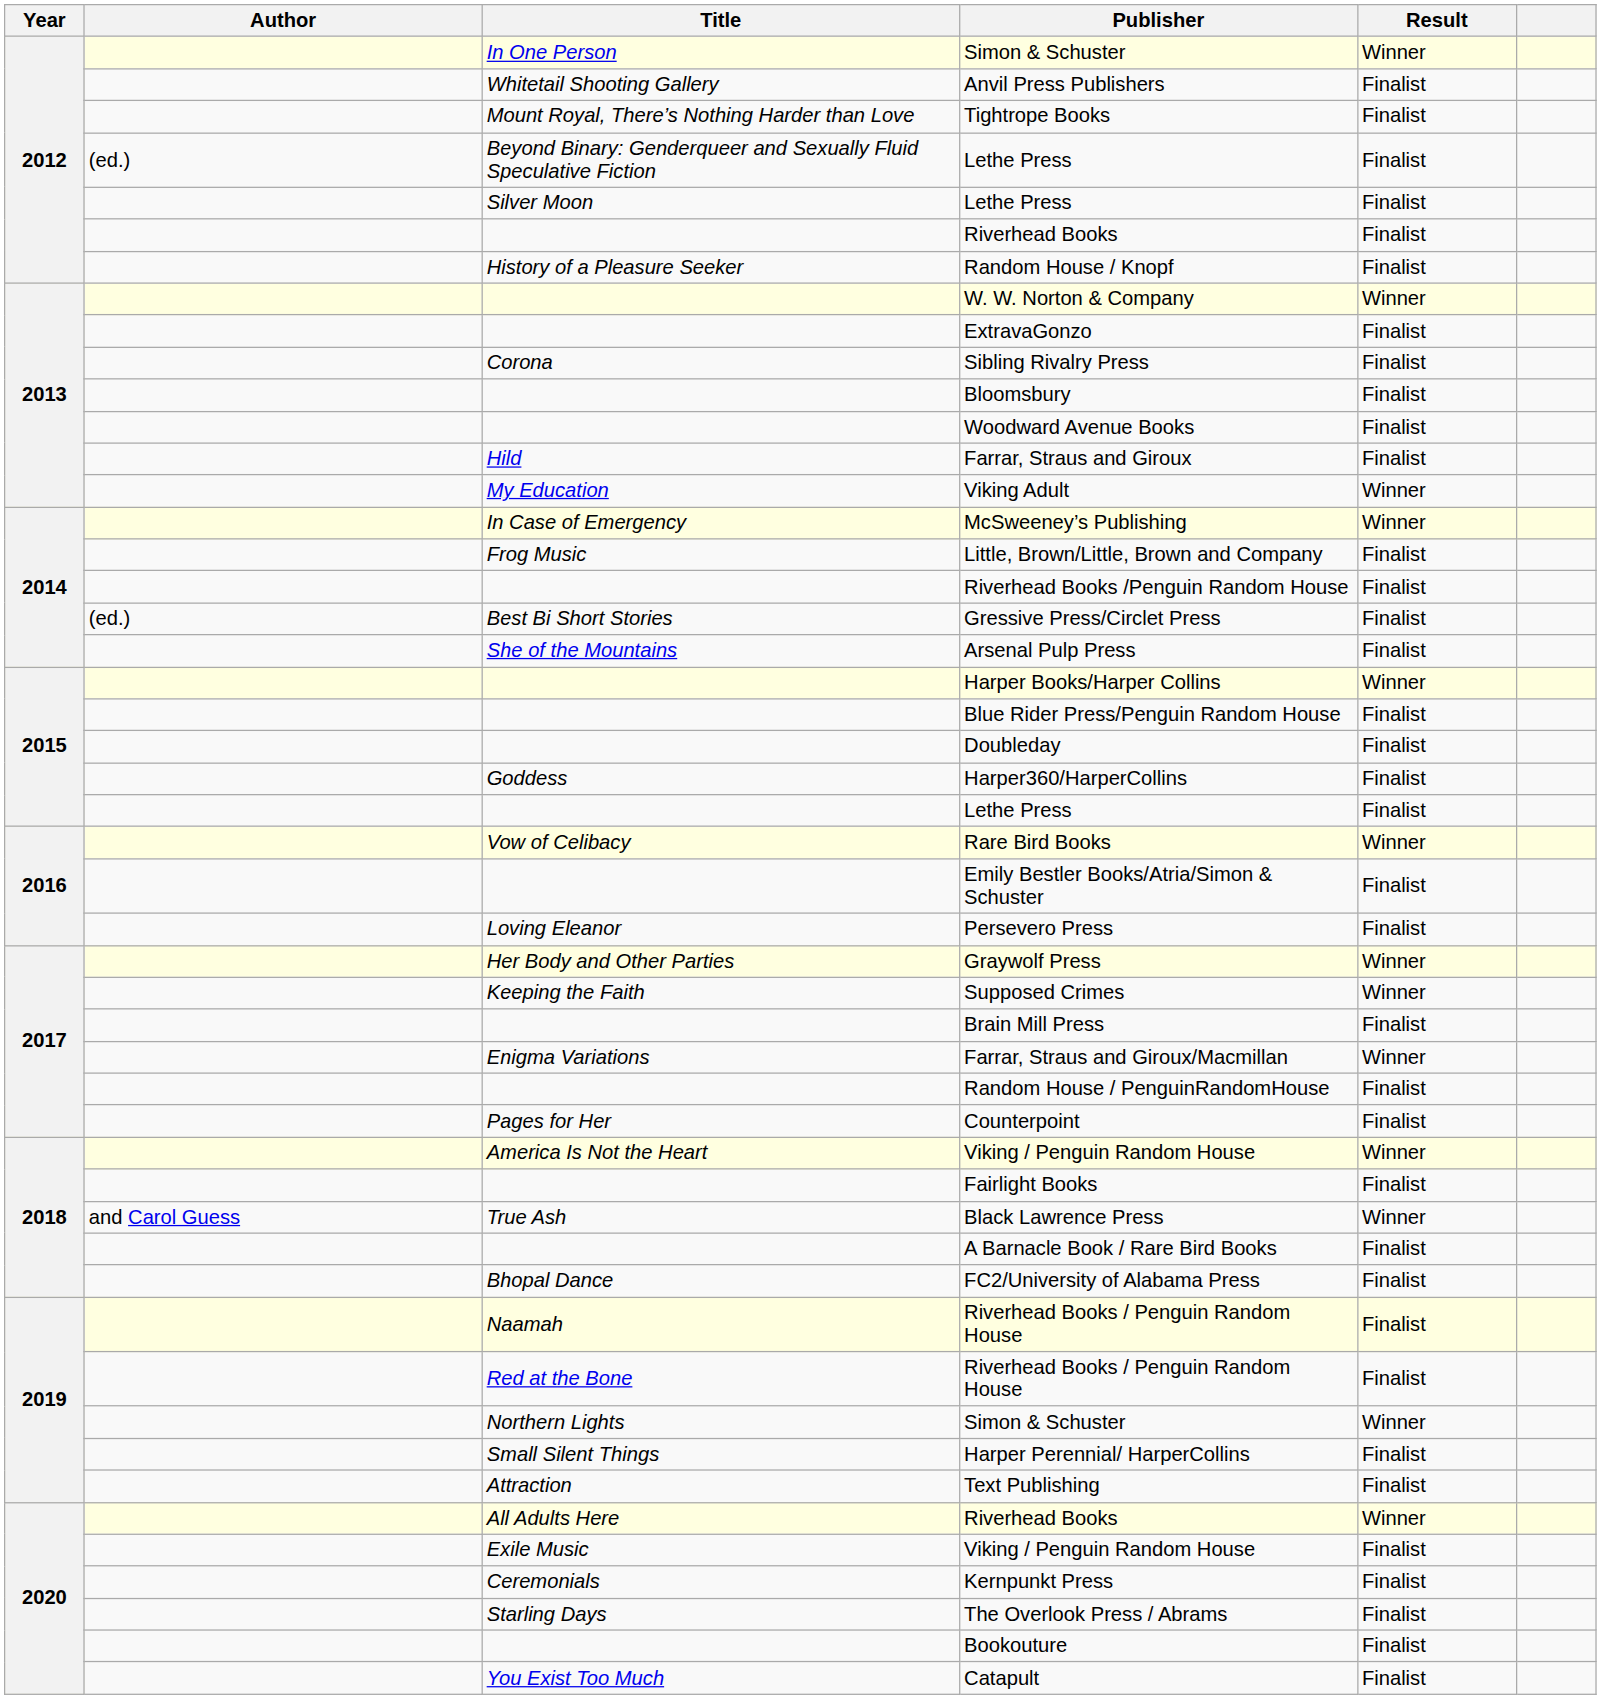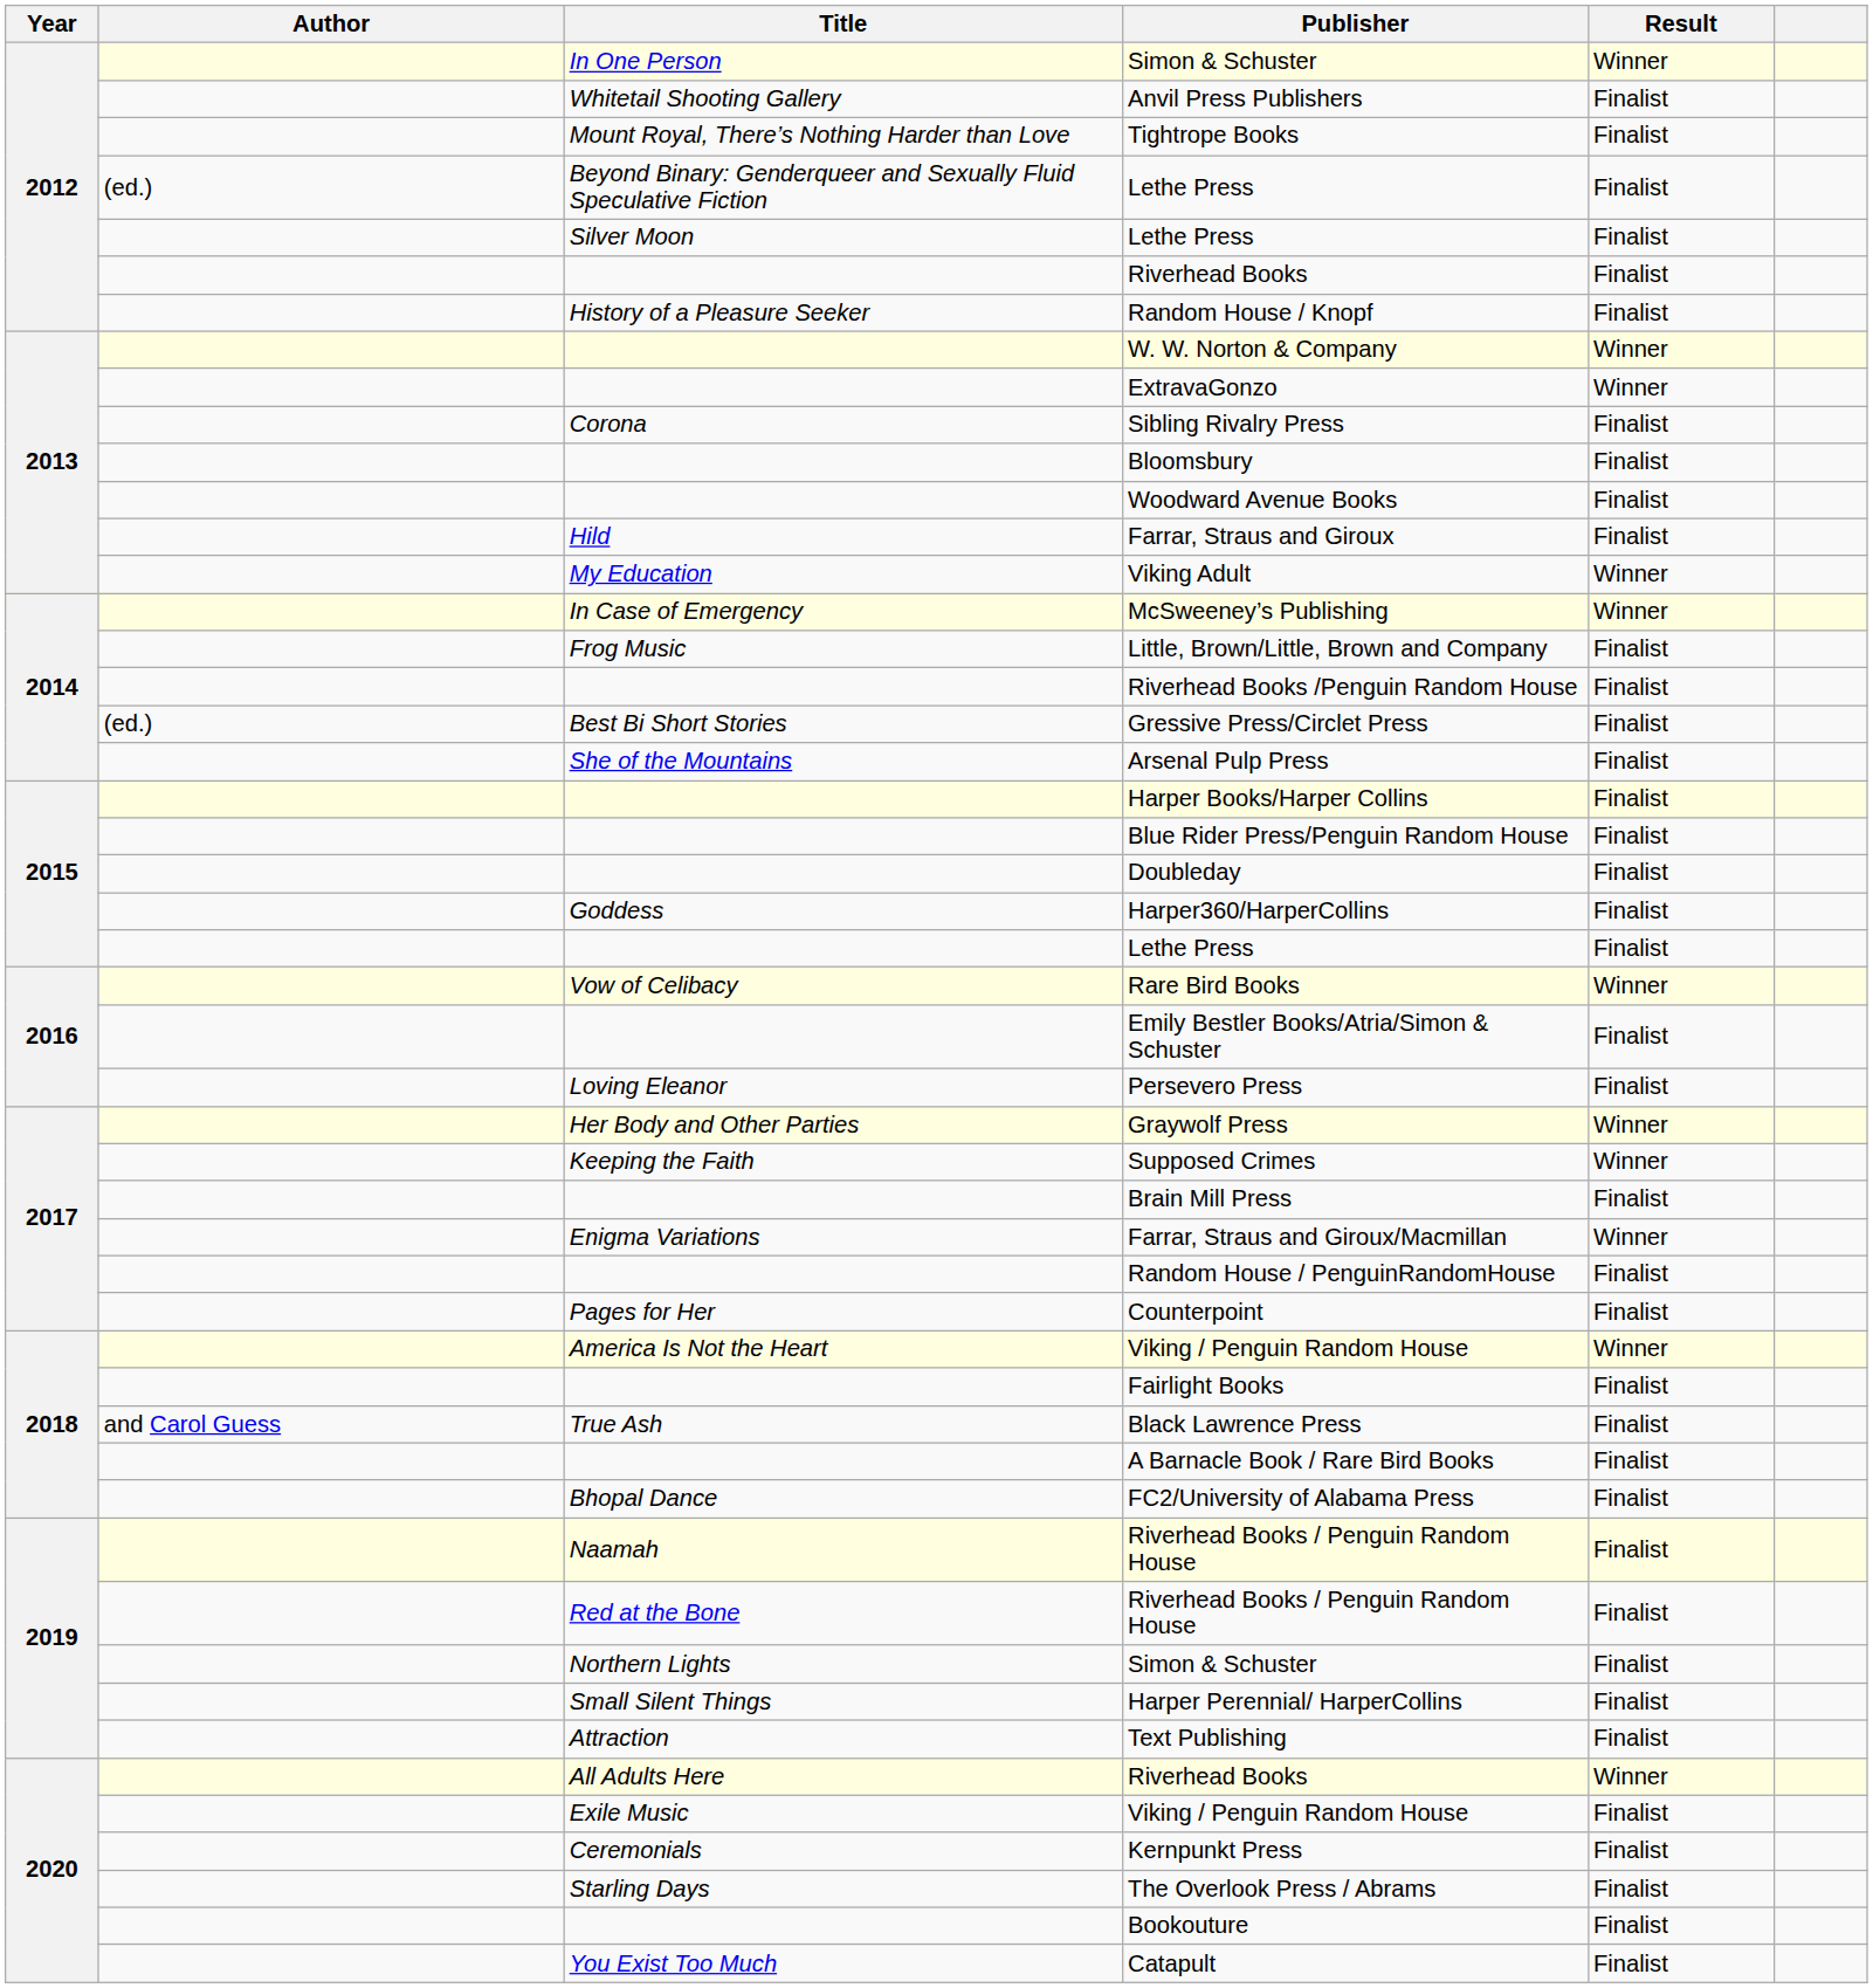ExtravaGonzo | Result: Finalist -> Winner
Harper Books/Harper Collins | Result: Winner -> Finalist
Black Lawrence Press | Result: Winner -> Finalist
Northern Lights / Simon & Schuster | Result: Winner -> Finalist
